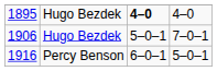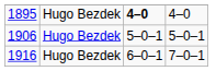1906 | column 4: 7–0–1 -> 5–0–1
1916 | column 2: Percy Benson -> Hugo Bezdek
1916 | column 4: 5–0–1 -> 7–0–1
